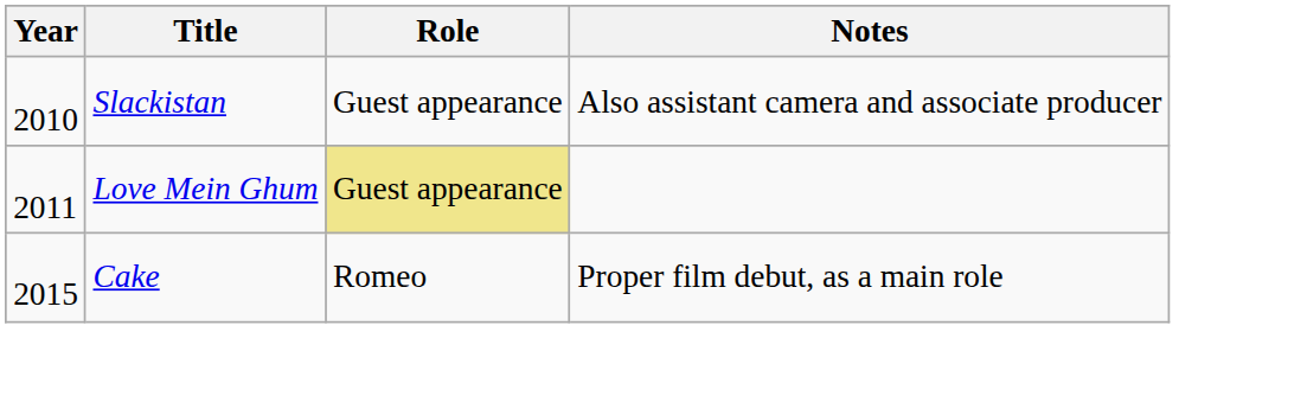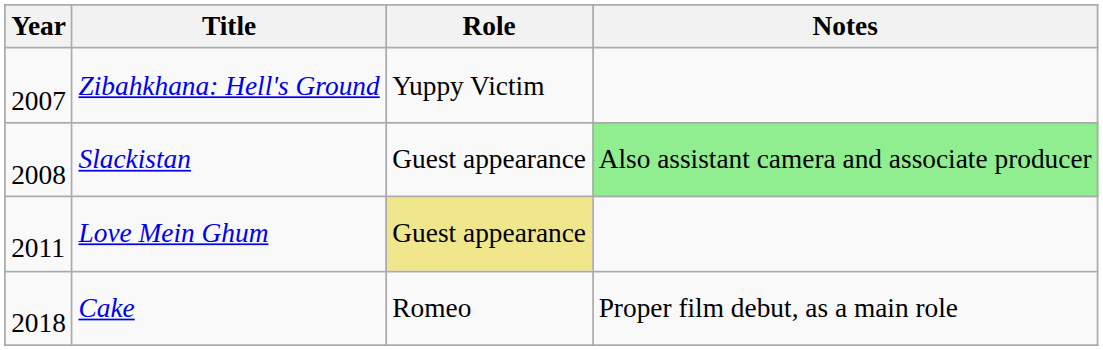+ row: 2007 | Zibahkhana: Hell's Ground | Yuppy Victim
Slackistan | Year: 2010 -> 2008
Slackistan | Notes: no background -> lightgreen background
Cake | Year: 2015 -> 2018
